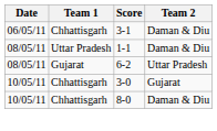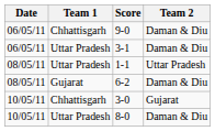+ row: 06/05/11 | Chhattisgarh | 9-0 | Daman & Diu
3-1 | Team 1: Chhattisgarh -> Uttar Pradesh
1-1 | Team 2: Daman & Diu -> Uttar Pradesh
6-2 | Team 2: Uttar Pradesh -> Daman & Diu
8-0 | Team 1: Chhattisgarh -> Uttar Pradesh
